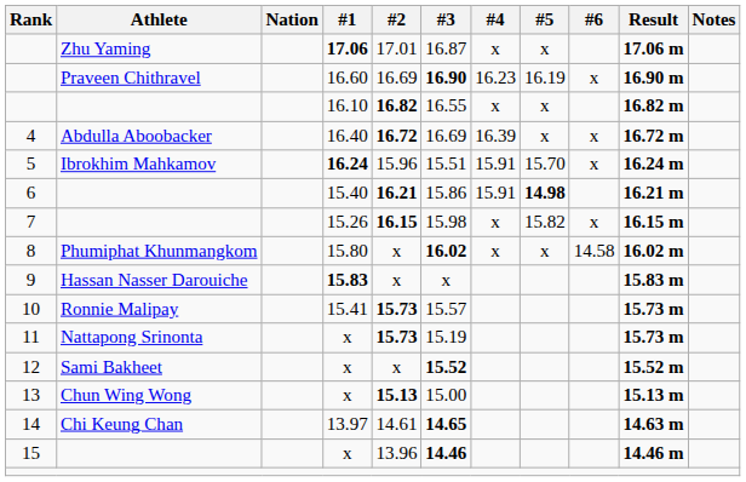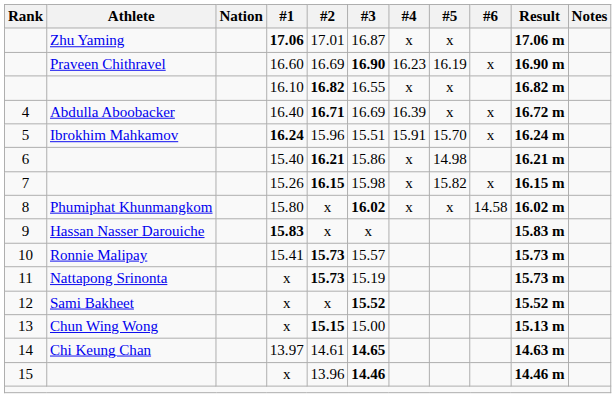4 | #2: 16.72 -> 16.71
6 | #4: 15.91 -> x
6 | #5: bold -> normal
13 | #2: 15.13 -> 15.15
